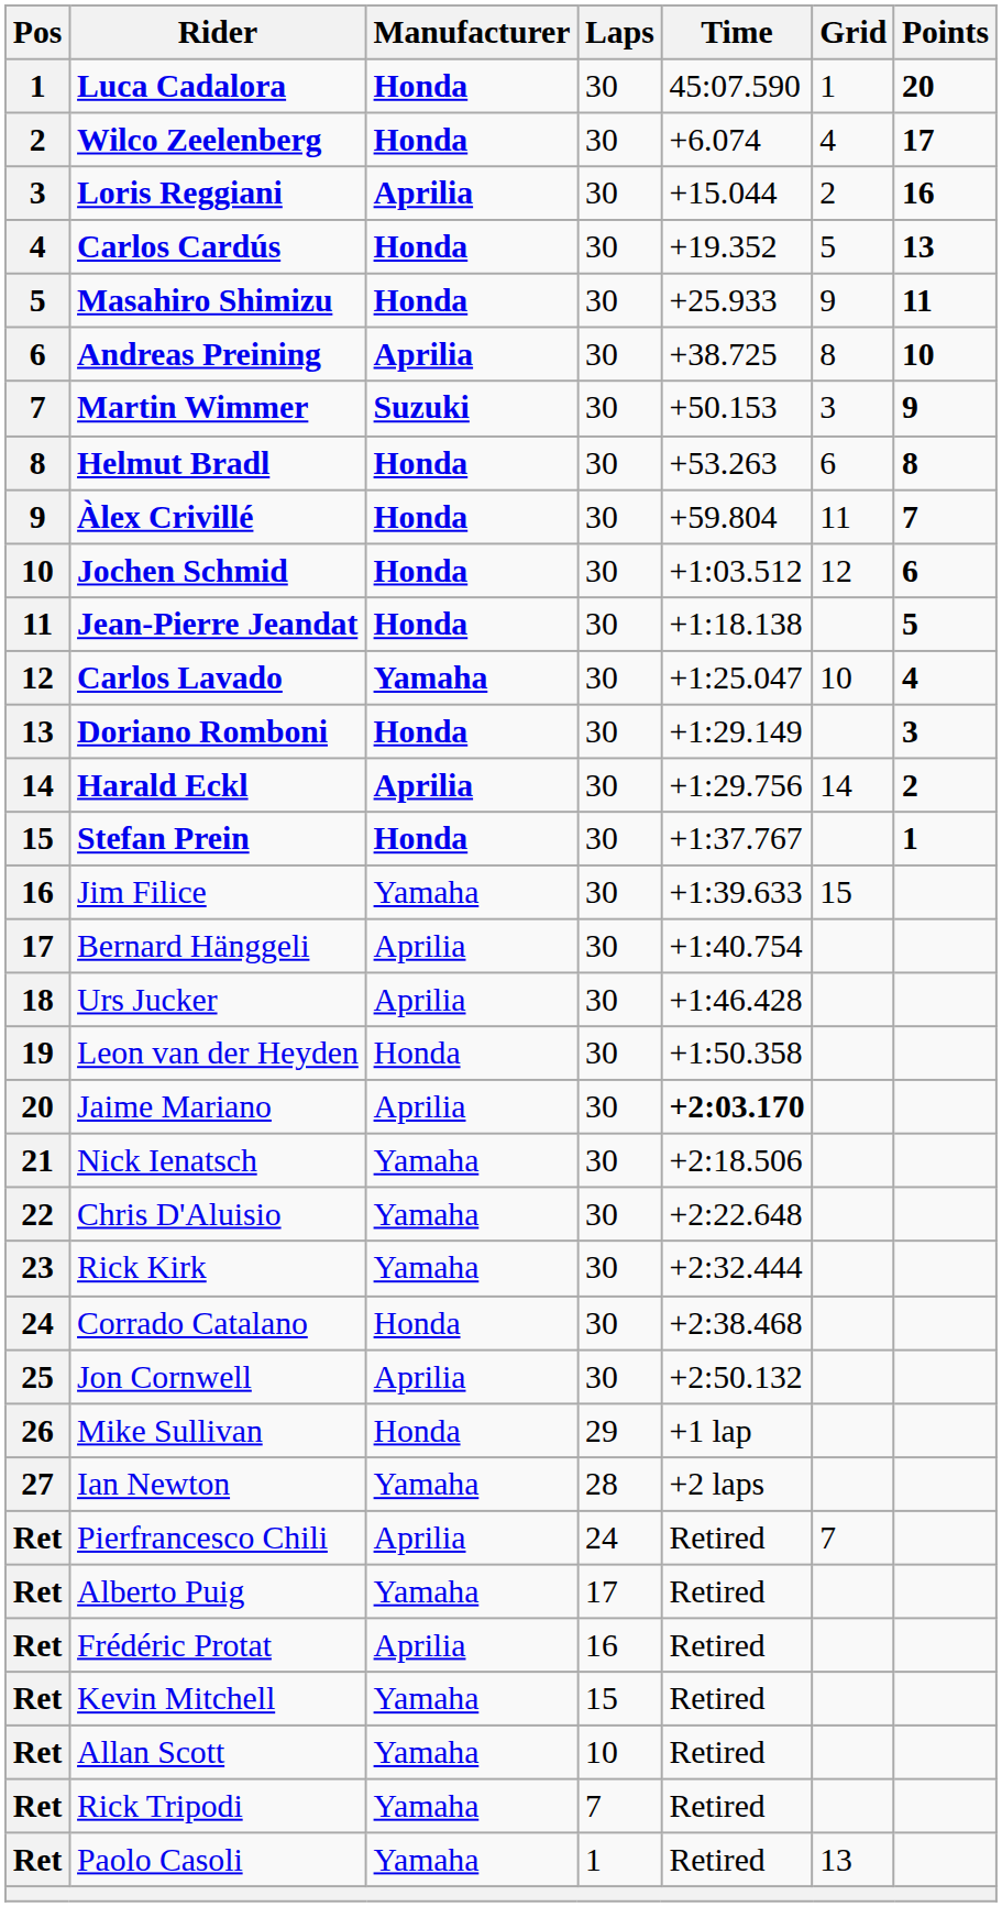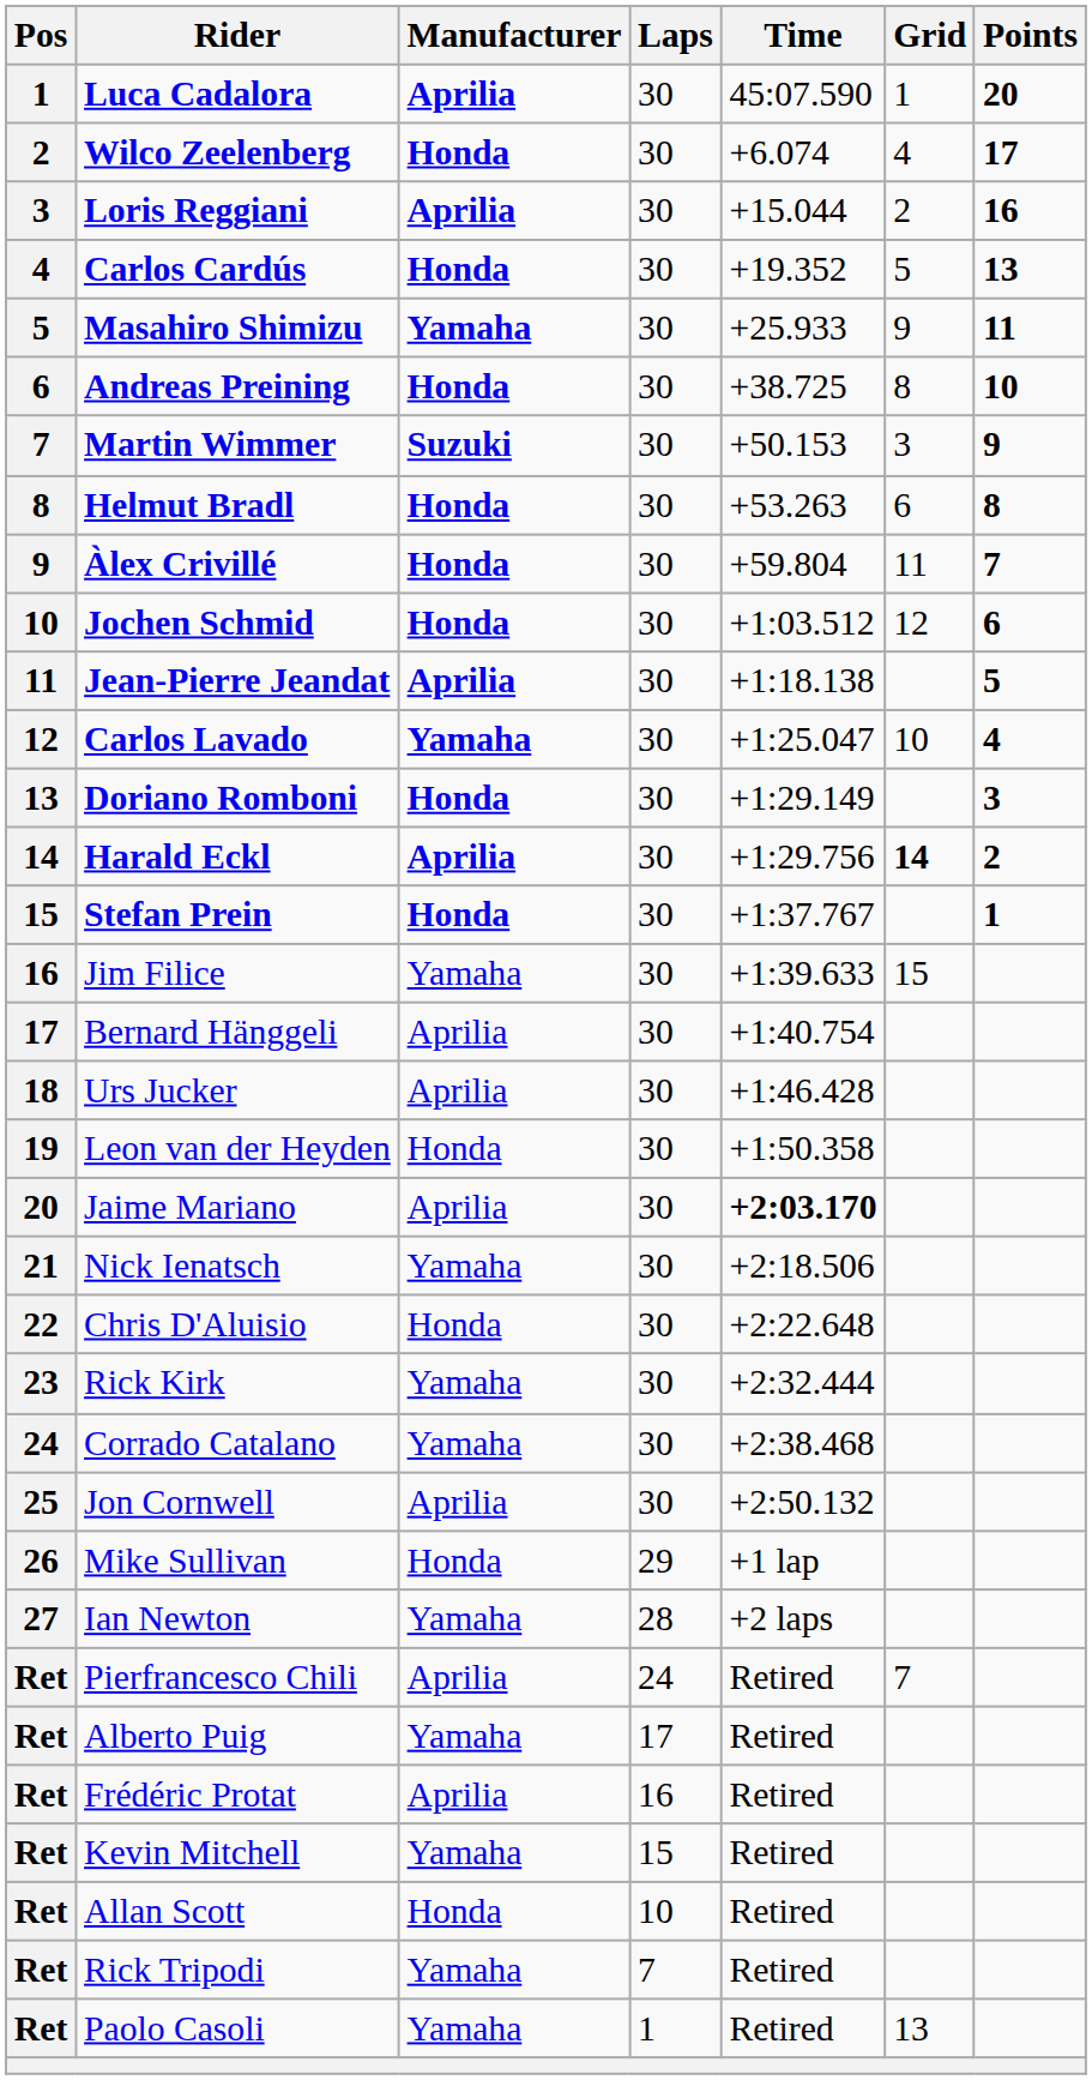Luca Cadalora | Manufacturer: Honda -> Aprilia
Masahiro Shimizu | Manufacturer: Honda -> Yamaha
Andreas Preining | Manufacturer: Aprilia -> Honda
Jean-Pierre Jeandat | Manufacturer: Honda -> Aprilia
Harald Eckl | Grid: normal -> bold
Chris D'Aluisio | Manufacturer: Yamaha -> Honda
Corrado Catalano | Manufacturer: Honda -> Yamaha
Allan Scott | Manufacturer: Yamaha -> Honda
